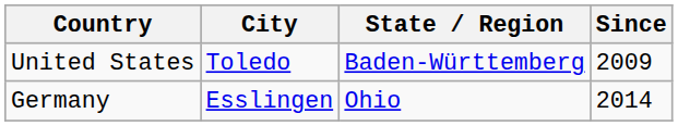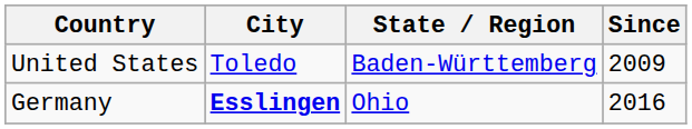Germany | City: normal -> bold
Germany | Since: 2014 -> 2016
